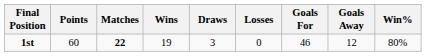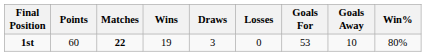1st | Goals For: 46 -> 53
1st | Goals Away: 12 -> 10
